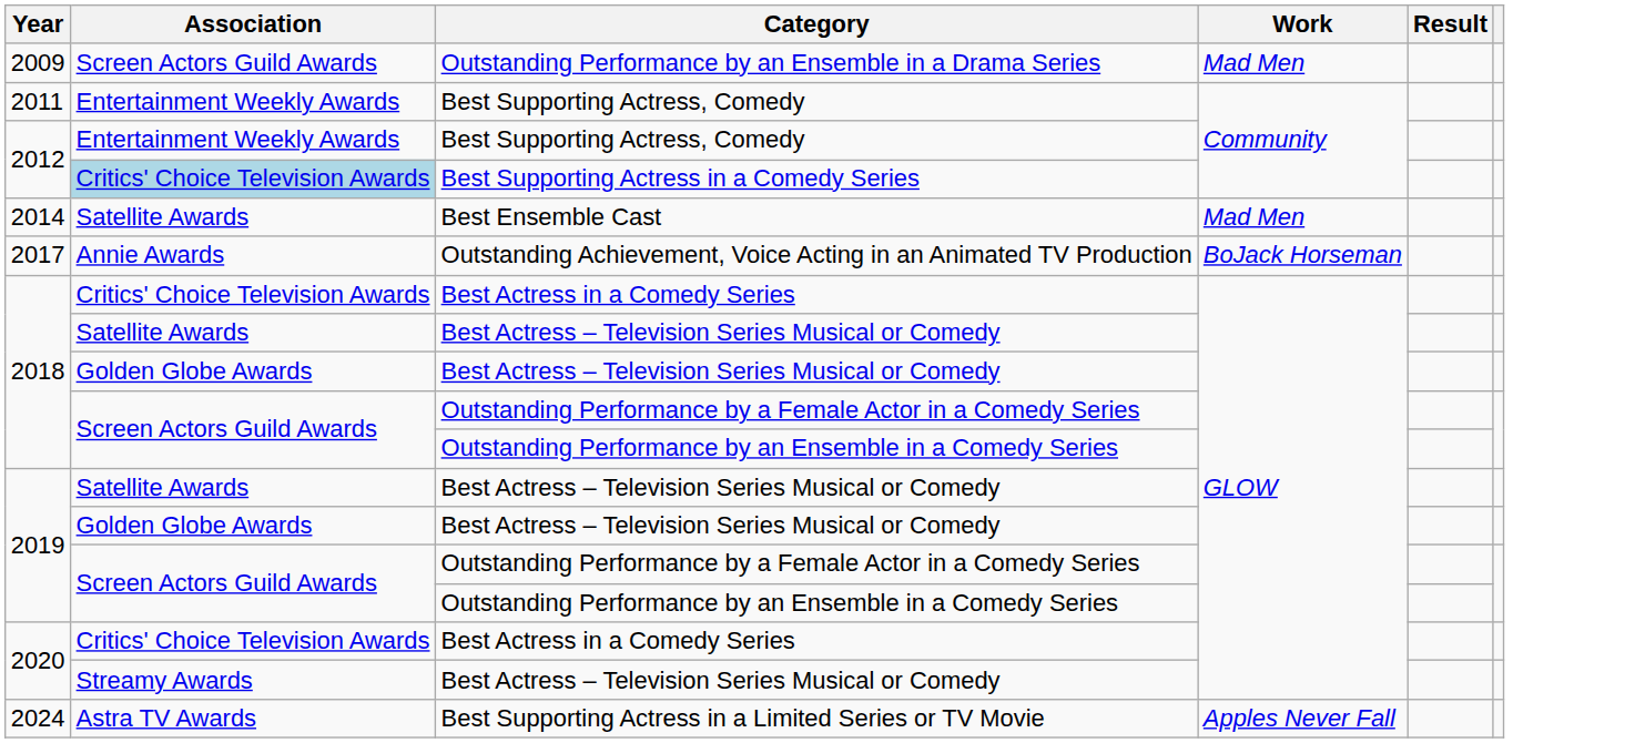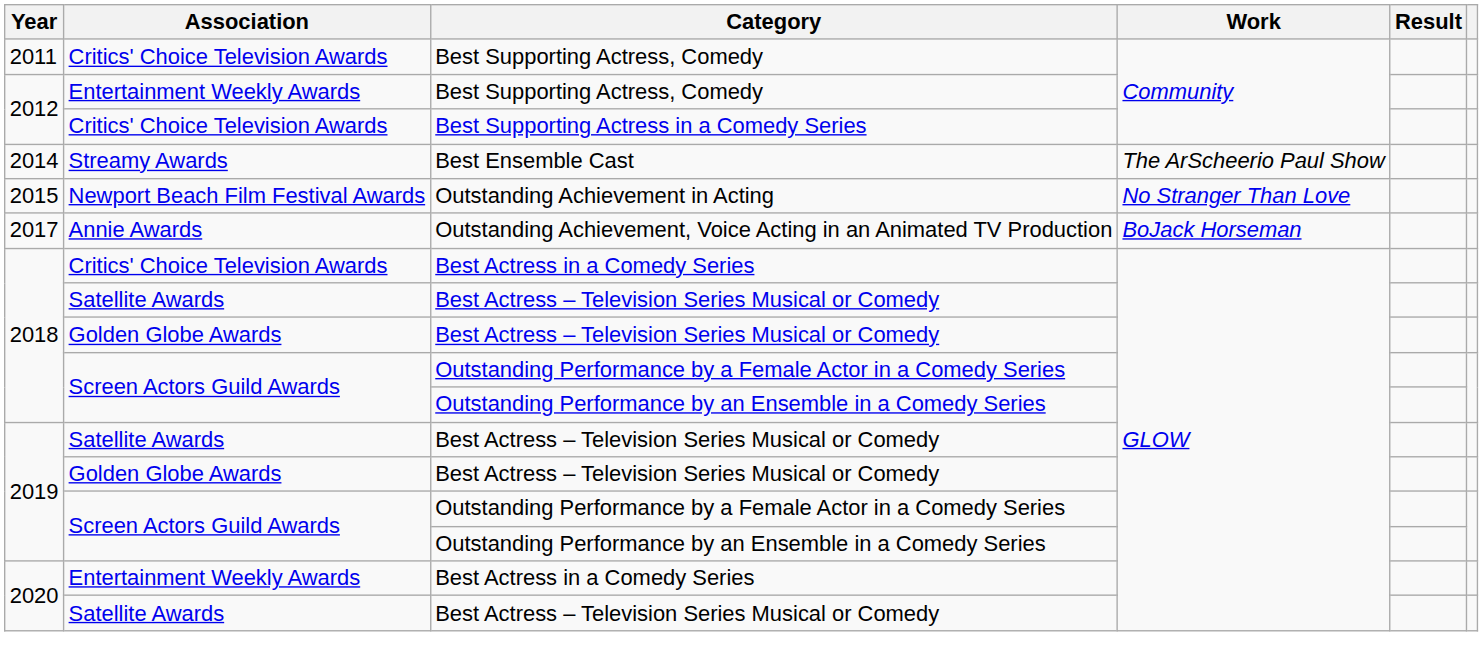- row: 2009 | Screen Actors Guild Awards | Outstanding Performance by an Ensemble in a Drama Series | Mad Men
2011 / Best Supporting Actress, Comedy | Association: Entertainment Weekly Awards -> Critics' Choice Television Awards
Best Supporting Actress in a Comedy Series | Association: lightblue background -> no background
Best Ensemble Cast | Association: Satellite Awards -> Streamy Awards
Best Ensemble Cast | Work: Mad Men -> The ArScheerio Paul Show
+ row: 2015 | Newport Beach Film Festival Awards | Outstanding Achievement in Acting | No Stranger Than Love
2020 / Best Actress in a Comedy Series | Association: Critics' Choice Television Awards -> Entertainment Weekly Awards
2020 / Best Actress – Television Series Musical or Comedy | Association: Streamy Awards -> Satellite Awards
- row: 2024 | Astra TV Awards | Best Supporting Actress in a Limited Series or TV Movie | Apples Never Fall
